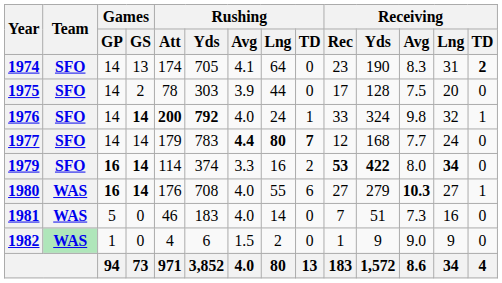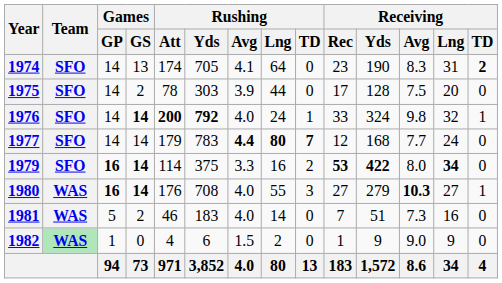1979 | Rushing / Yds: 374 -> 375
1980 | Rushing / TD: 6 -> 3
1981 | Games / GS: 0 -> 2
